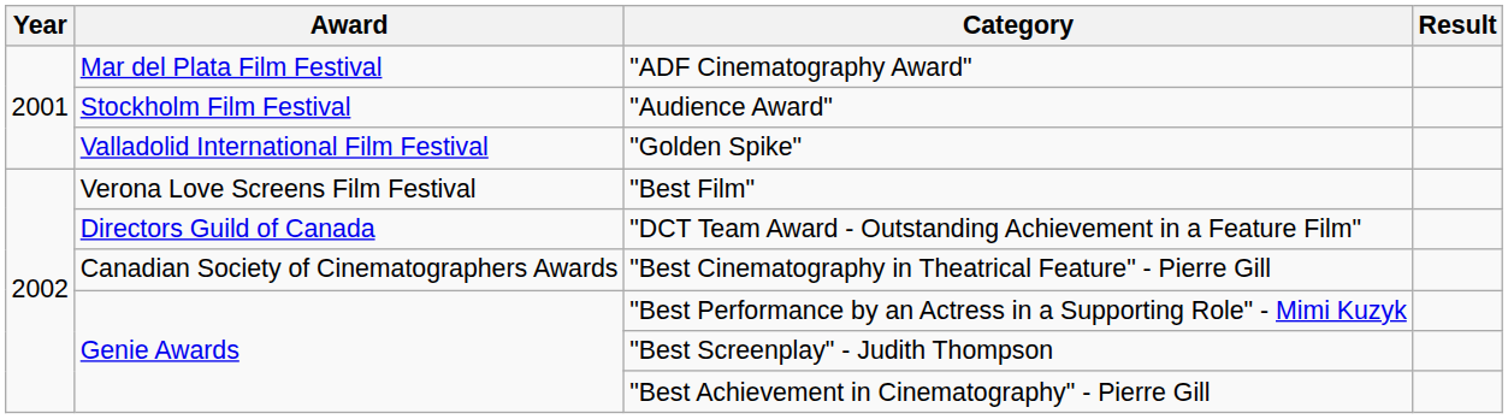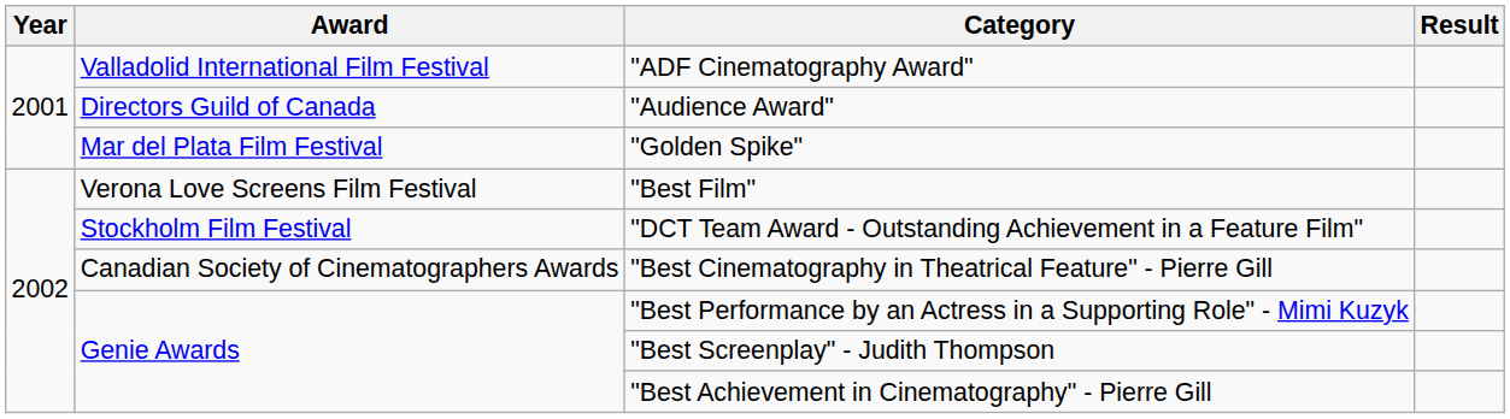"ADF Cinematography Award" | Award: Mar del Plata Film Festival -> Valladolid International Film Festival
"Audience Award" | Award: Stockholm Film Festival -> Directors Guild of Canada
"Golden Spike" | Award: Valladolid International Film Festival -> Mar del Plata Film Festival
"DCT Team Award - Outstanding Achievement in a Feature Film" | Award: Directors Guild of Canada -> Stockholm Film Festival
